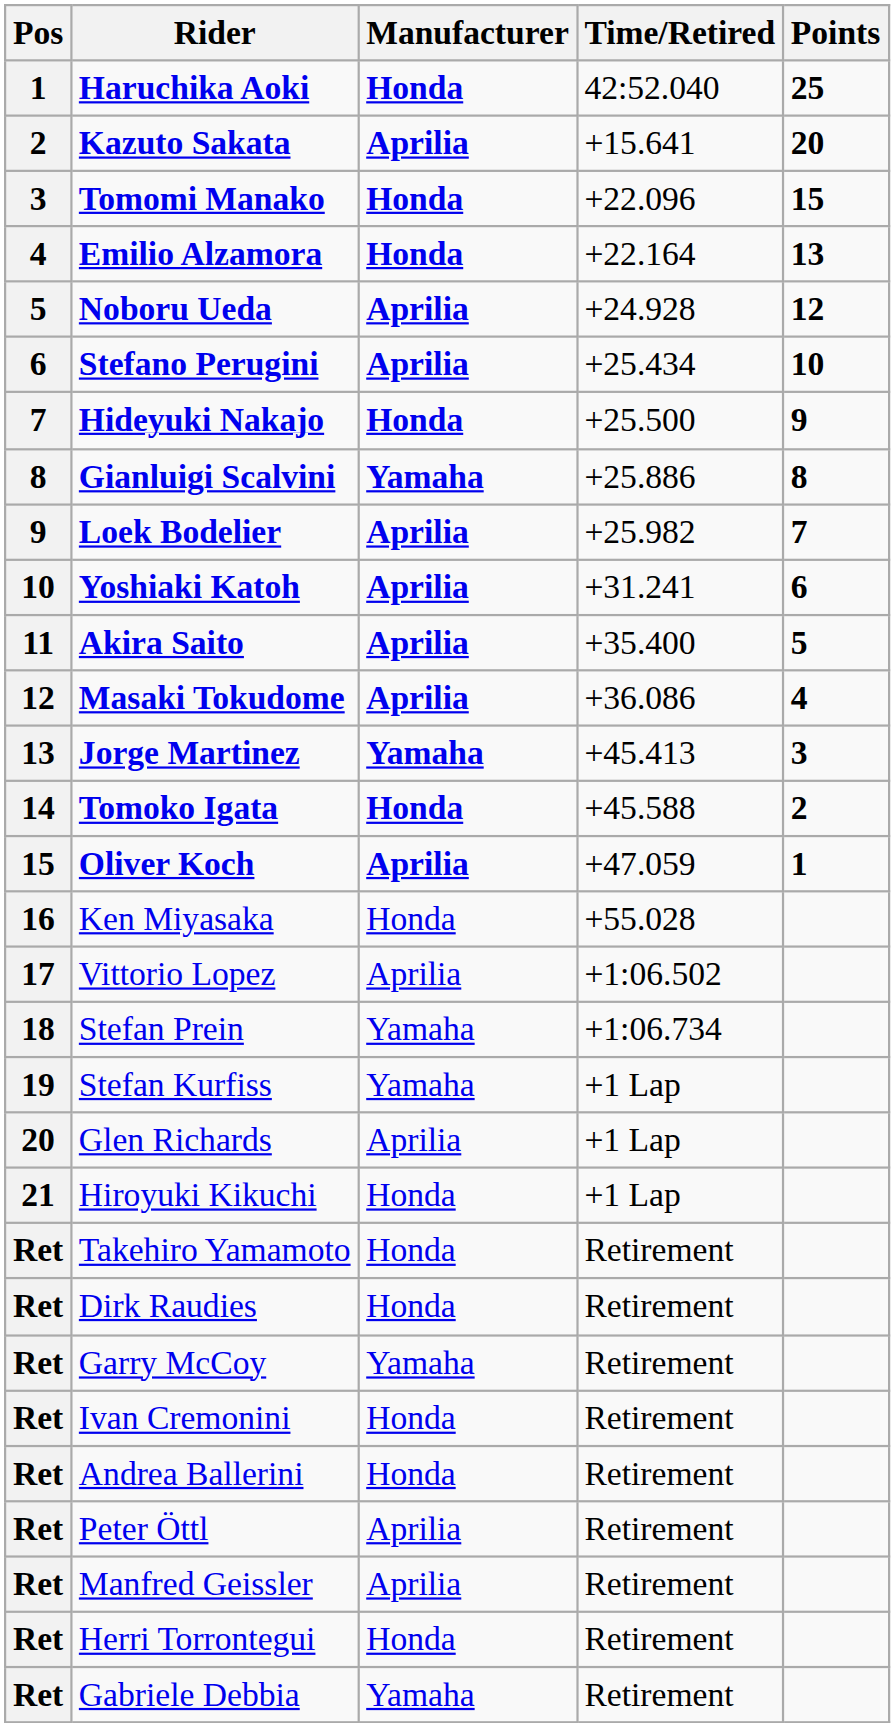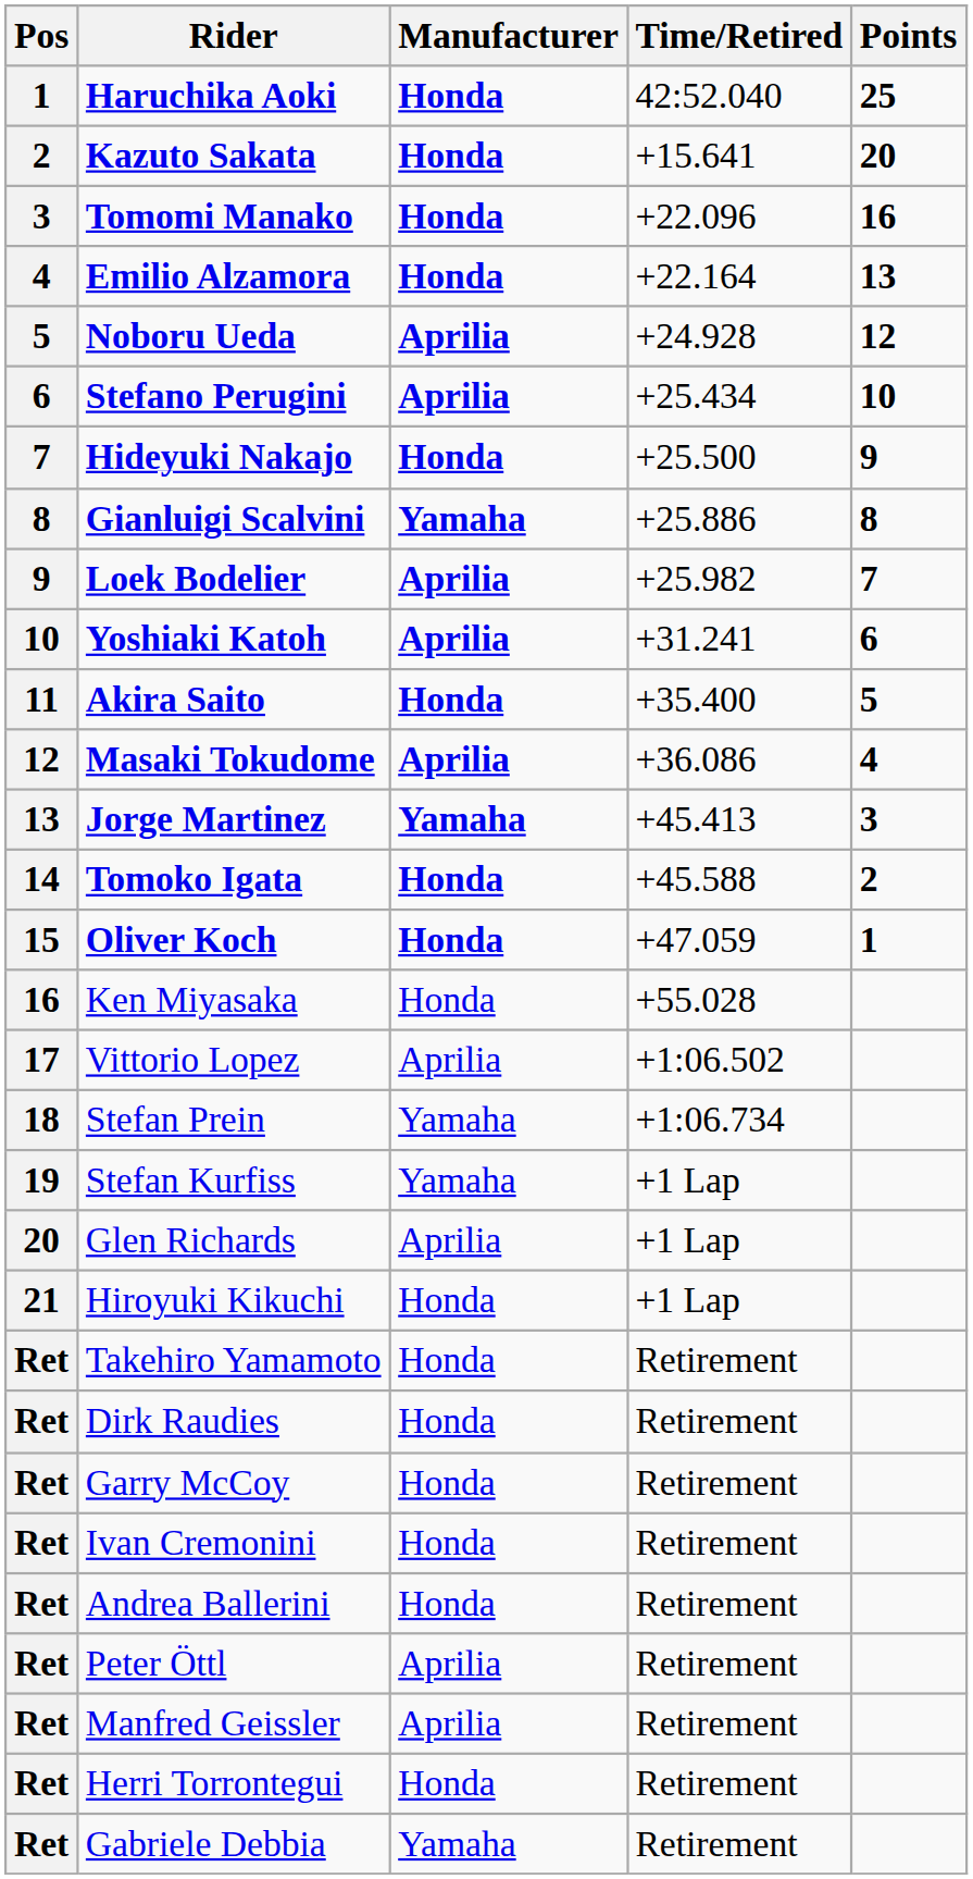Kazuto Sakata | Manufacturer: Aprilia -> Honda
Tomomi Manako | Points: 15 -> 16
Akira Saito | Manufacturer: Aprilia -> Honda
Oliver Koch | Manufacturer: Aprilia -> Honda
Garry McCoy | Manufacturer: Yamaha -> Honda
